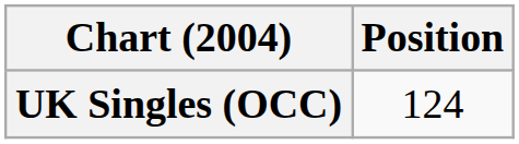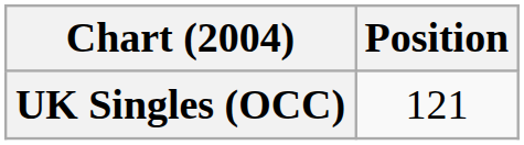UK Singles (OCC) | Position: 124 -> 121
